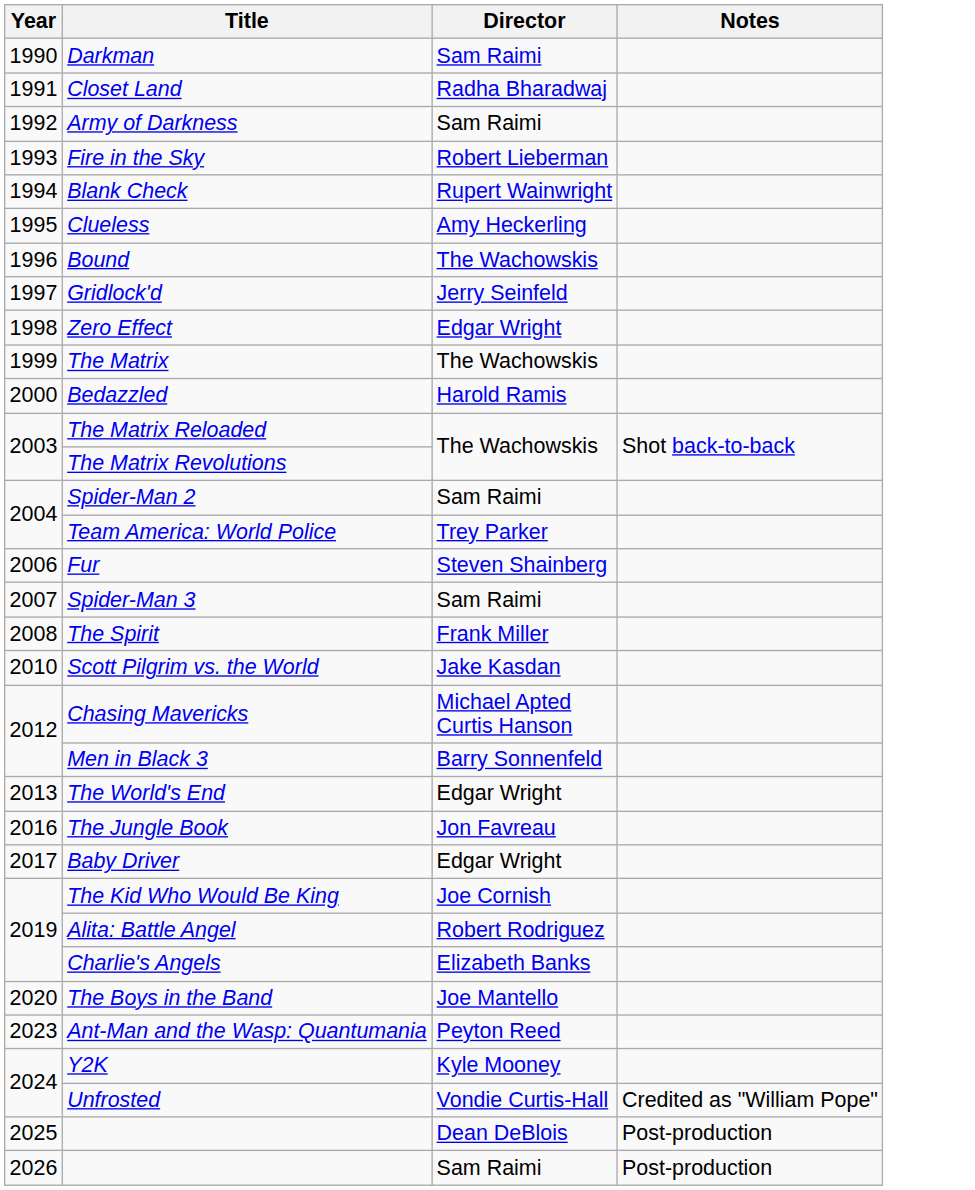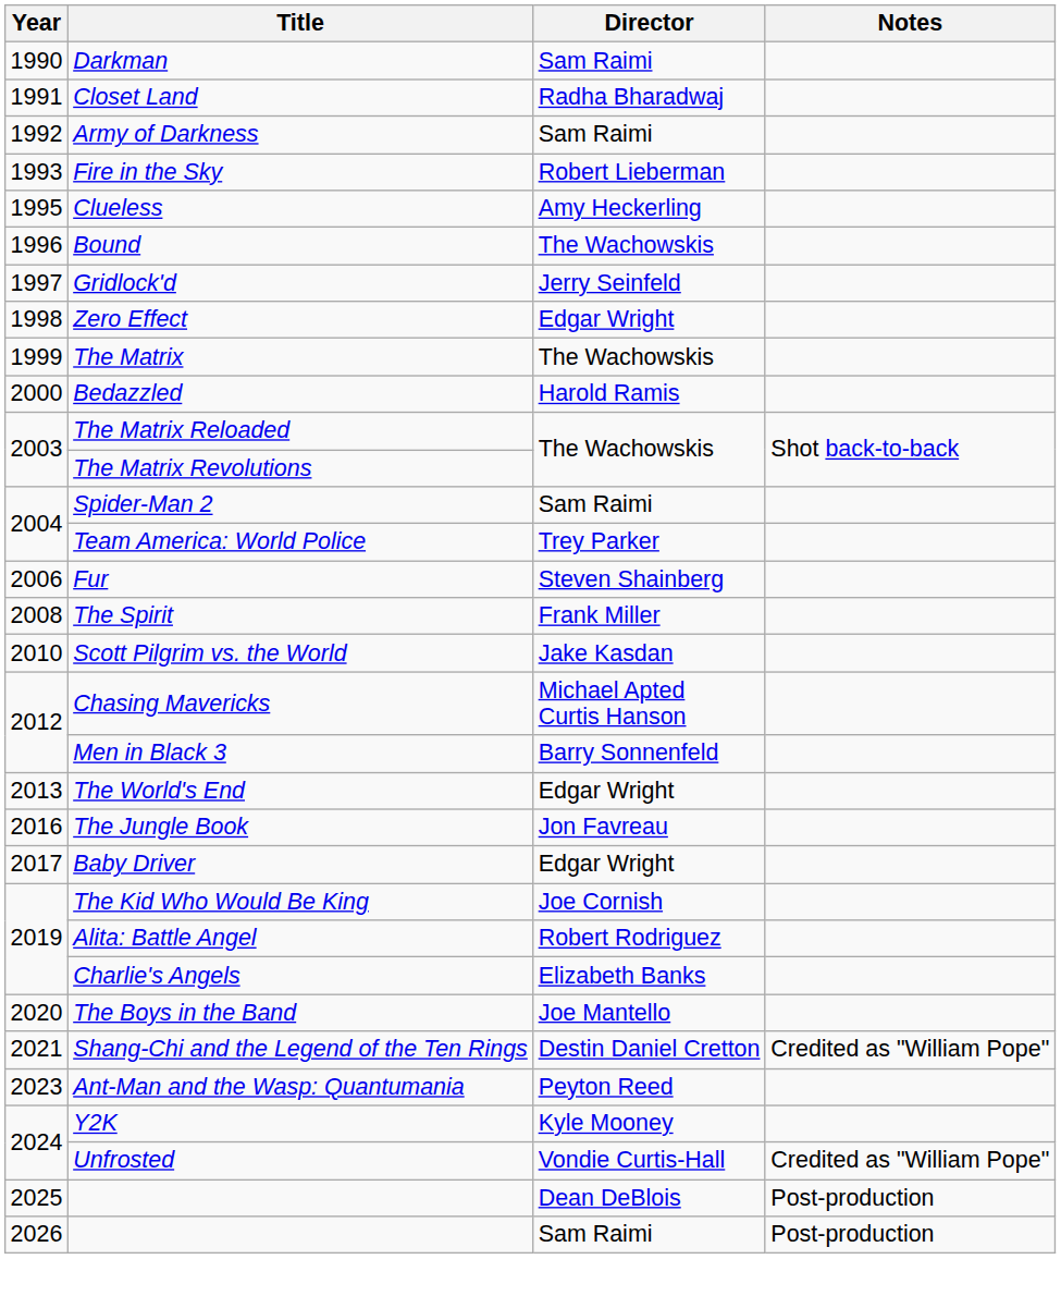- row: 1994 | Blank Check | Rupert Wainwright
- row: 2007 | Spider-Man 3 | Sam Raimi
+ row: 2021 | Shang-Chi and the Legend of the Ten Rings | Destin Daniel Cretton | Credited as "William Pope"
